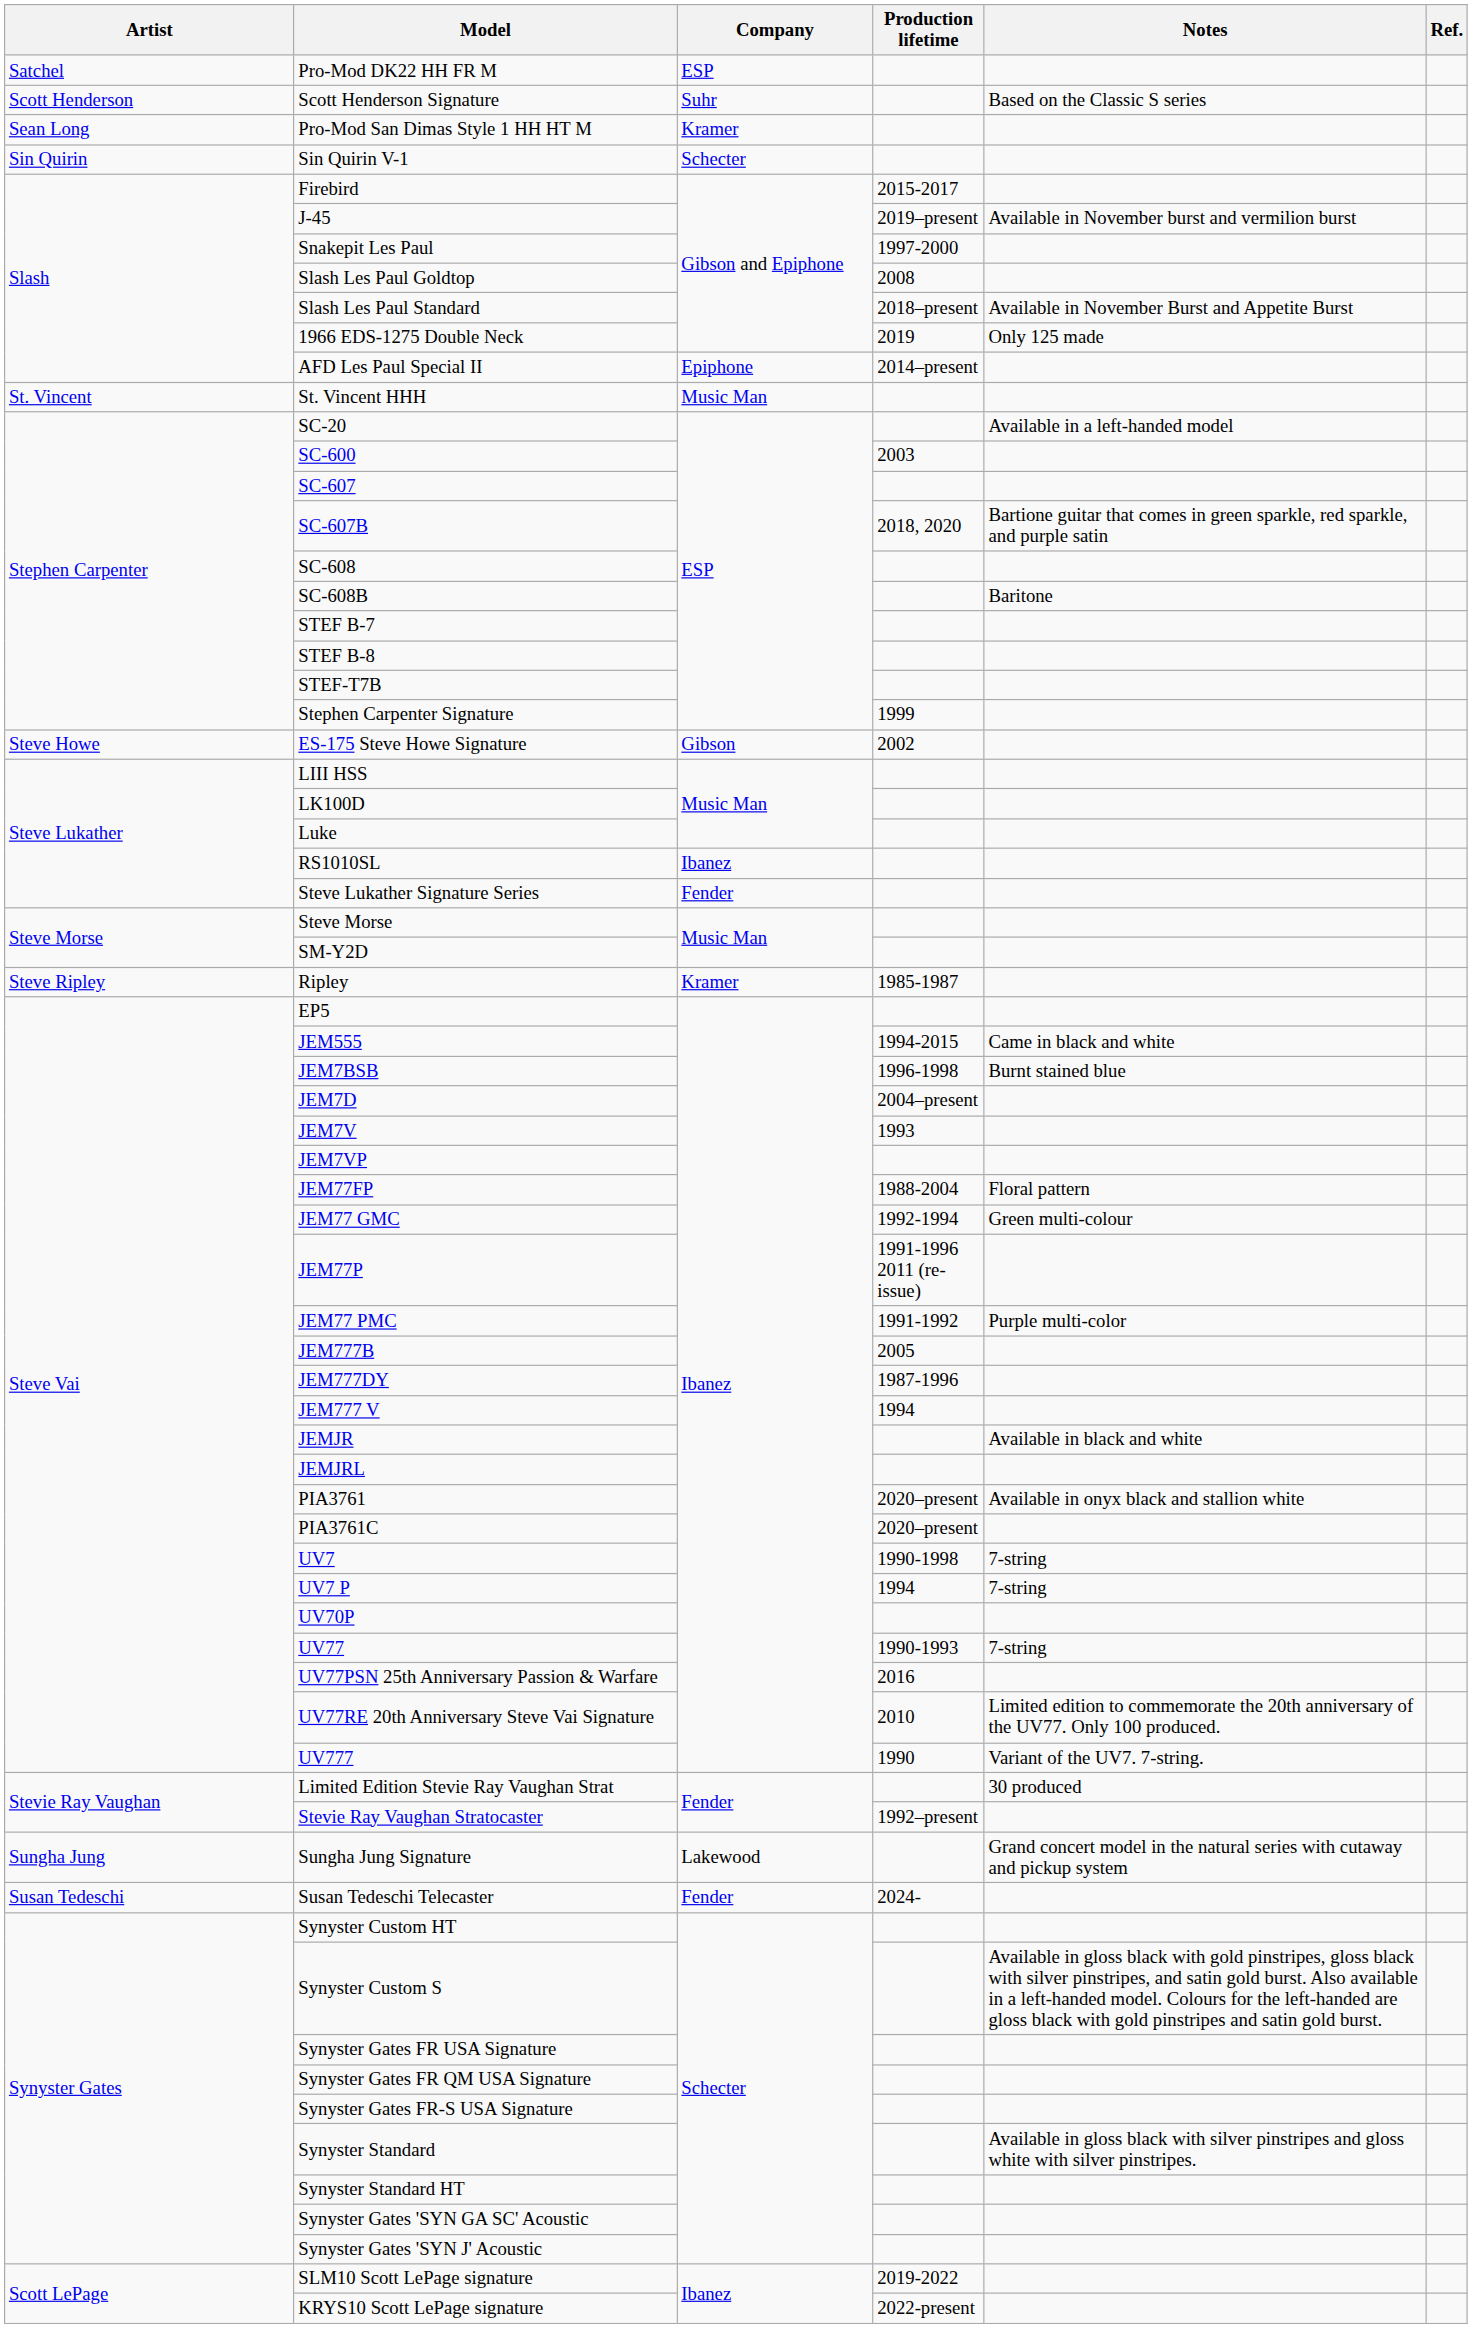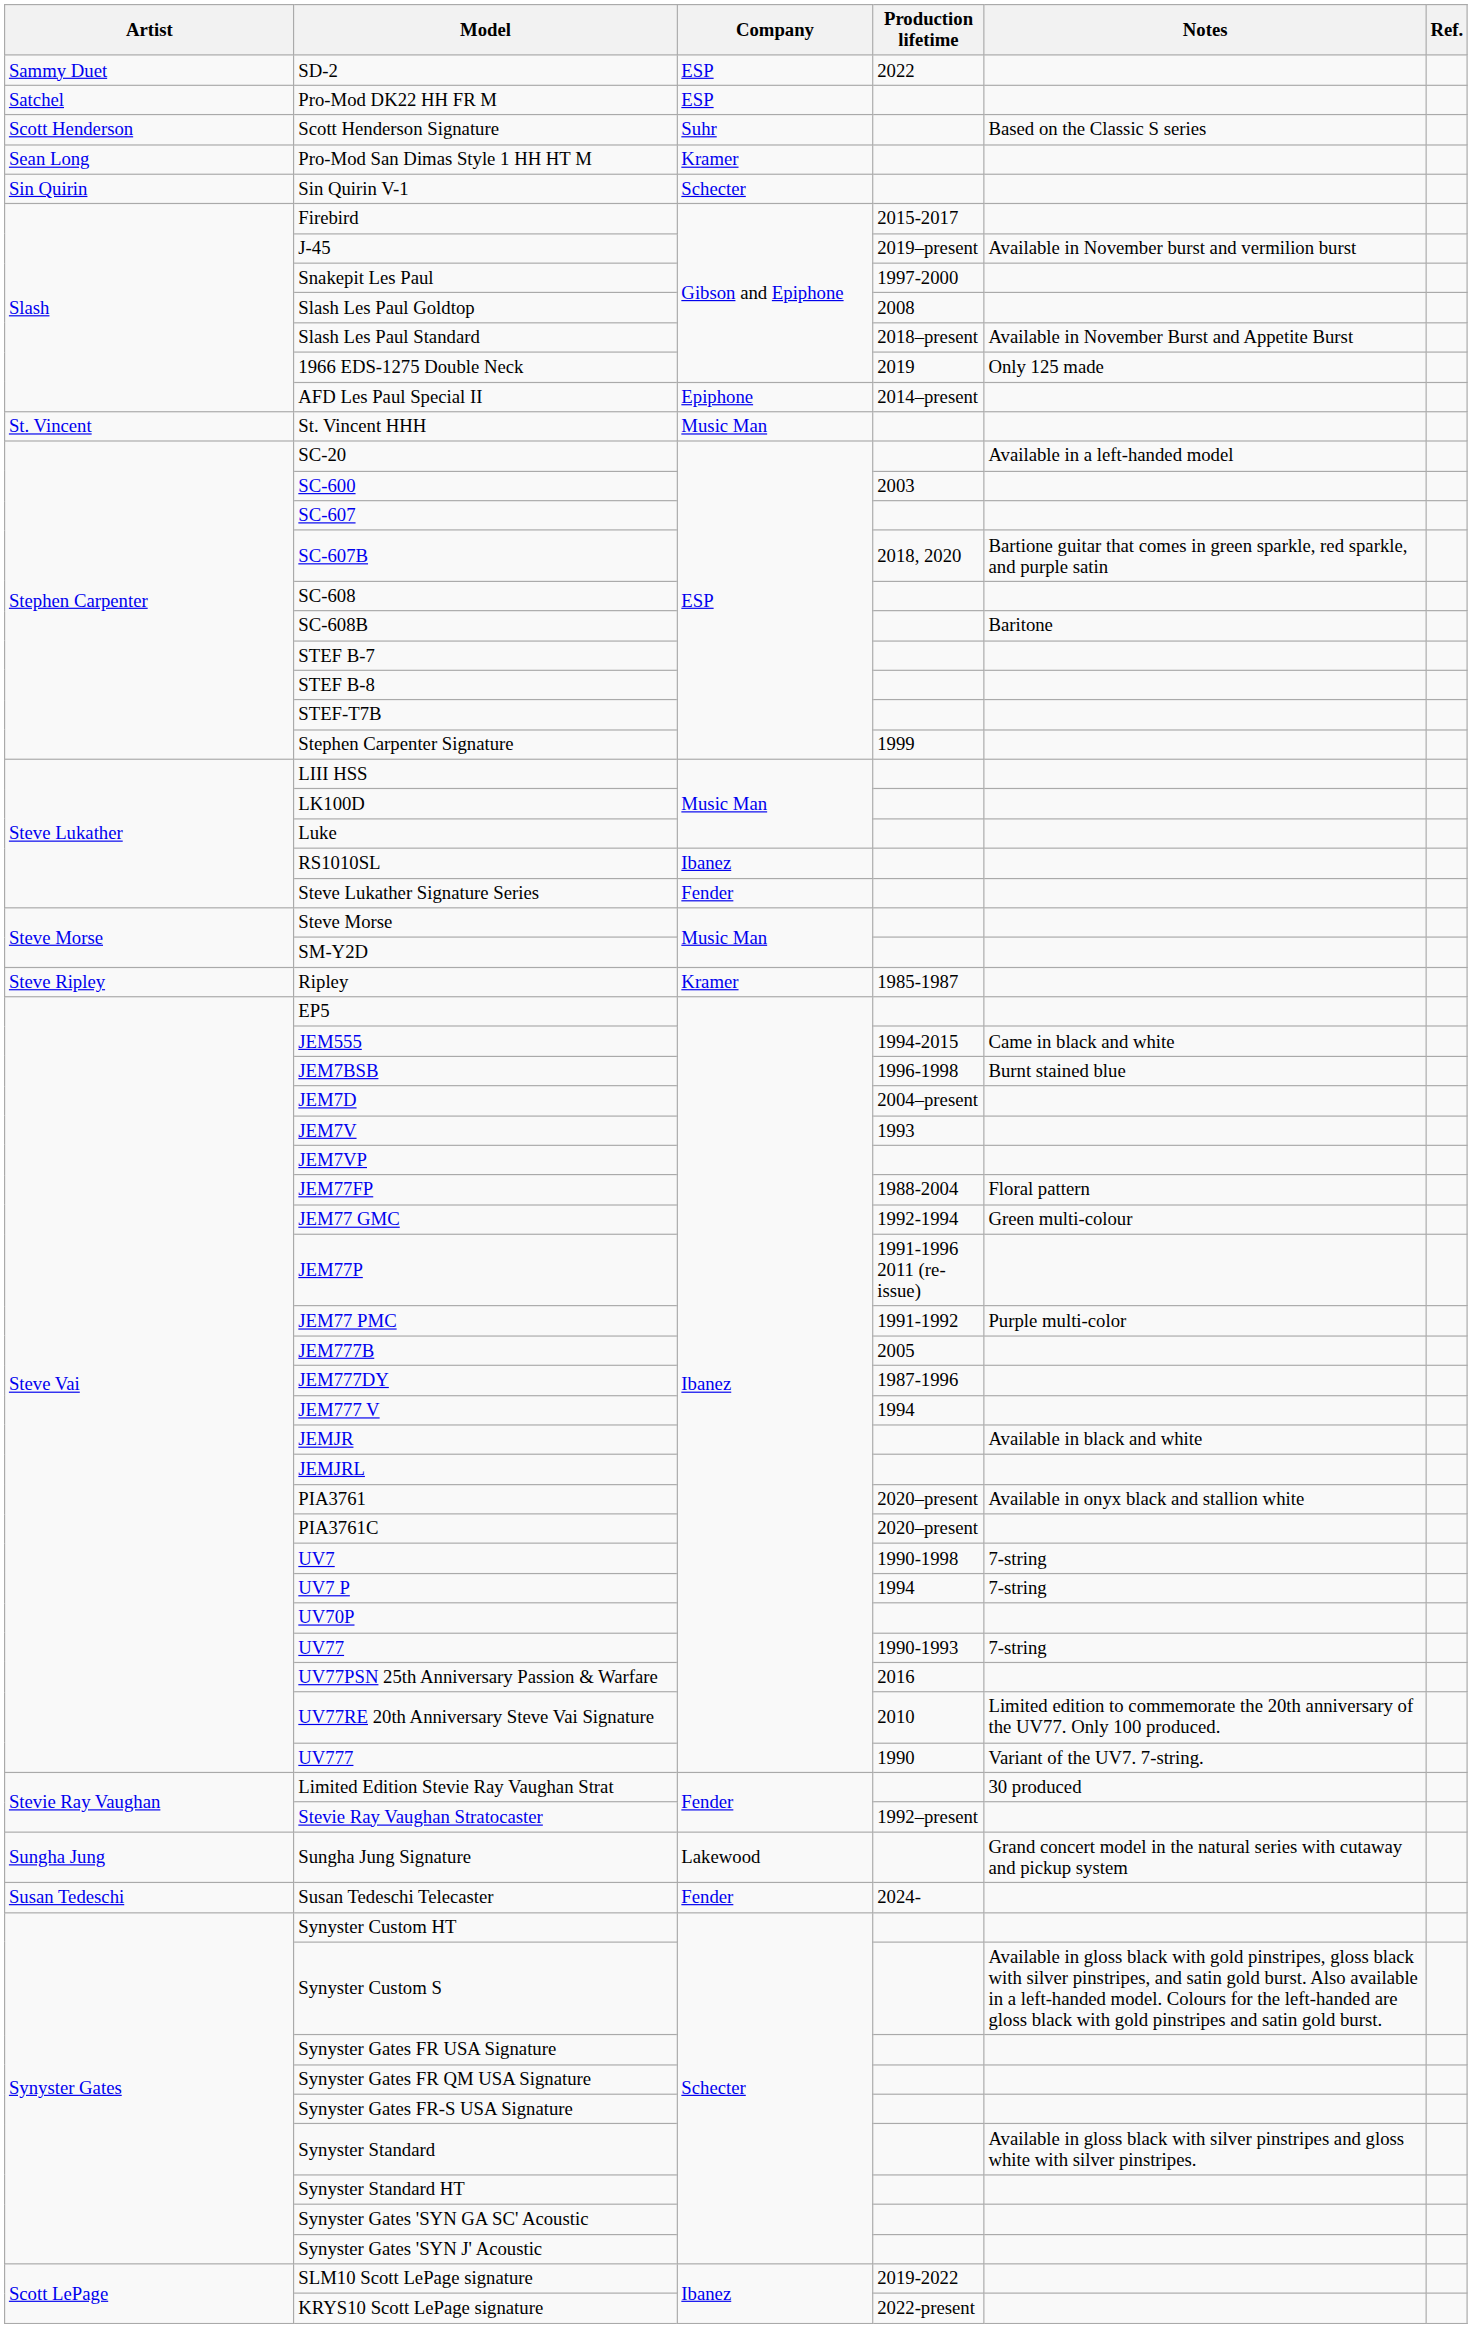+ row: Sammy Duet | SD-2 | ESP | 2022
- row: Steve Howe | ES-175 Steve Howe Signature | Gibson | 2002
